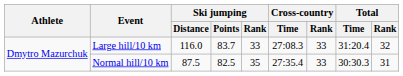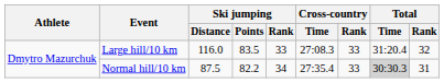Large hill/10 km | Ski jumping / Points: 83.7 -> 83.5
Normal hill/10 km | Ski jumping / Points: 82.5 -> 82.2
Normal hill/10 km | Ski jumping / Rank: 35 -> 34
Normal hill/10 km | Total / Time: no background -> lightgrey background
